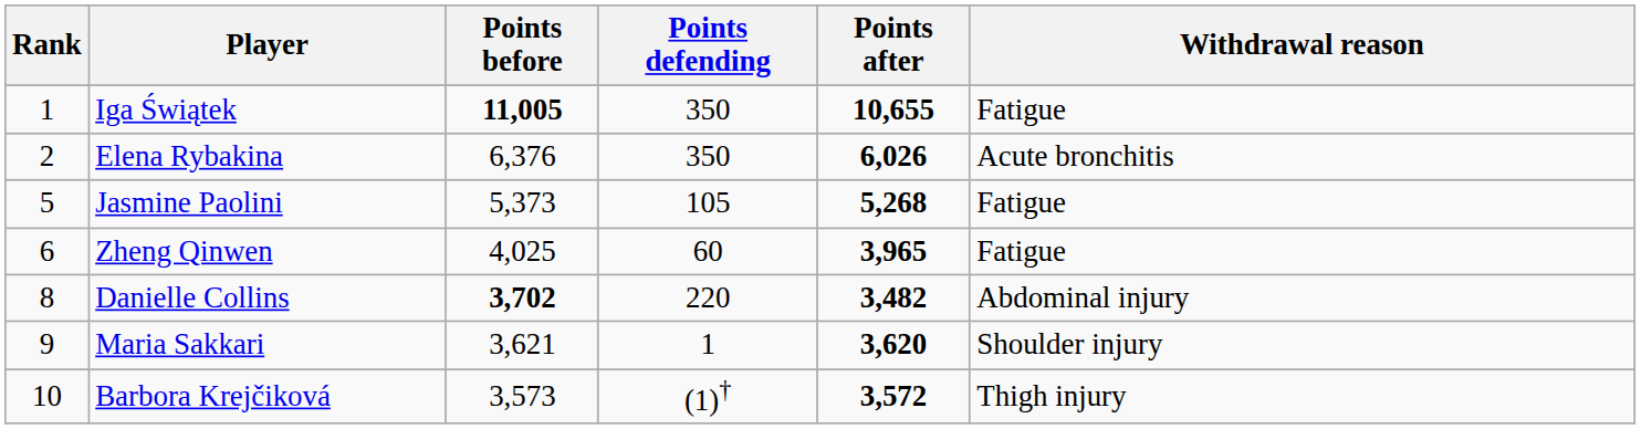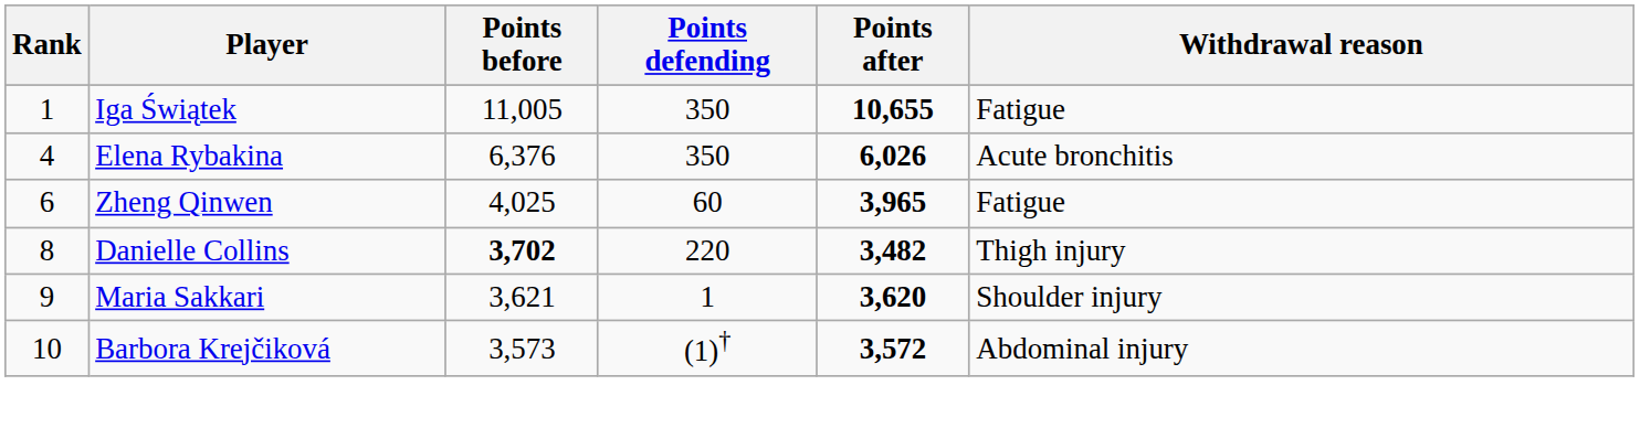Iga Świątek | Points before: bold -> normal
Elena Rybakina | Rank: 2 -> 4
- row: 5 | Jasmine Paolini | 5,373 | 105 | 5,268 | Fatigue
Danielle Collins | Withdrawal reason: Abdominal injury -> Thigh injury
Barbora Krejčiková | Withdrawal reason: Thigh injury -> Abdominal injury
